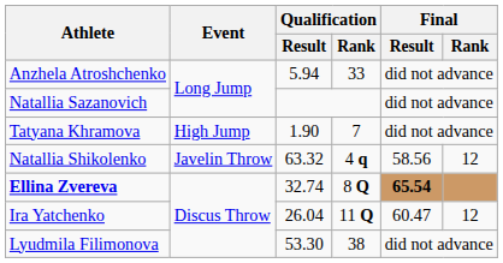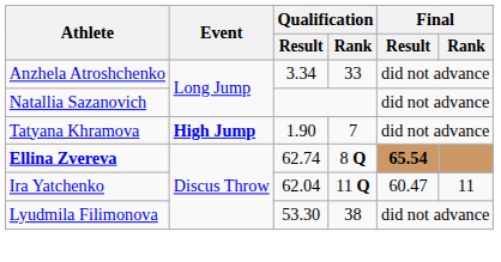Anzhela Atroshchenko | Qualification / Result: 5.94 -> 3.34
Tatyana Khramova | Event: normal -> bold
- row: Natallia Shikolenko | Javelin Throw | 63.32 | 4 q | 58.56 | 12
Ellina Zvereva | Qualification / Result: 32.74 -> 62.74
Ira Yatchenko | Qualification / Result: 26.04 -> 62.04
Ira Yatchenko | Final / Rank: 12 -> 11
